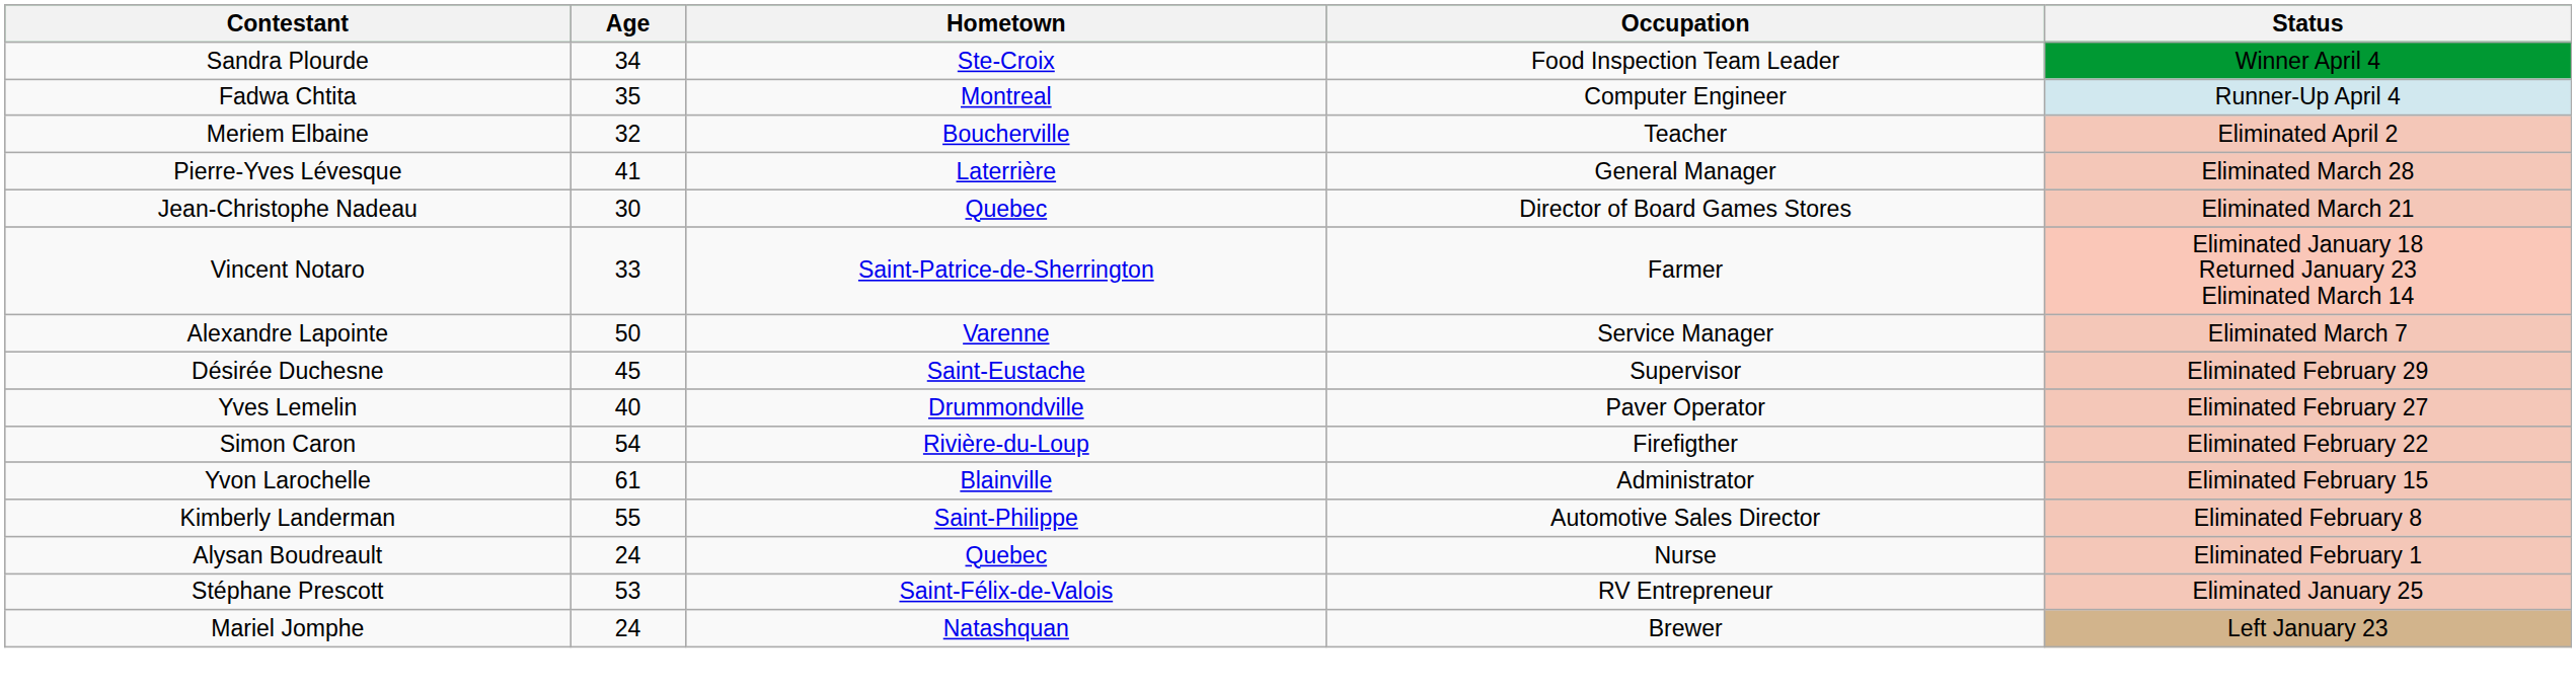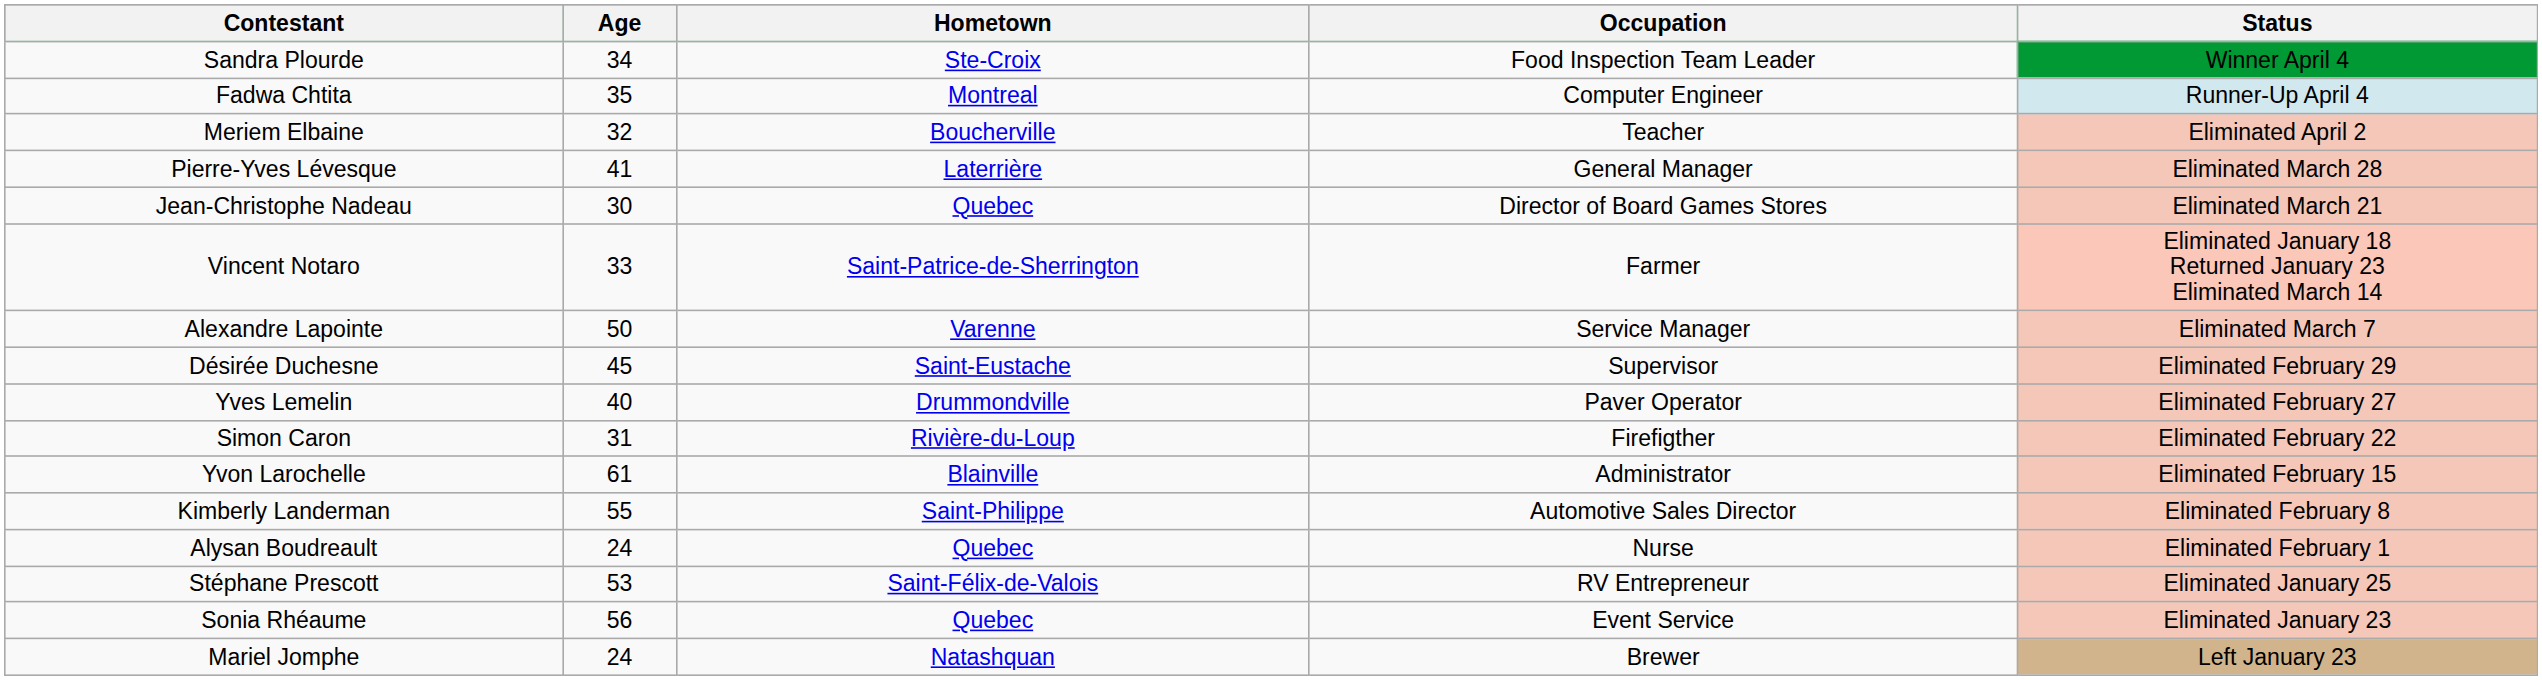Simon Caron | Age: 54 -> 31
+ row: Sonia Rhéaume | 56 | Quebec | Event Service | Eliminated January 23
